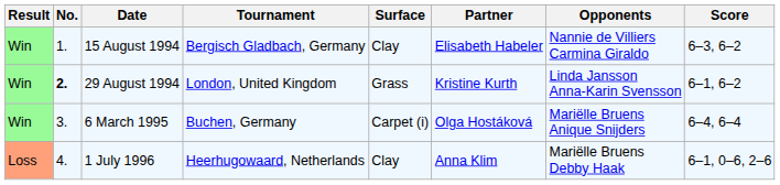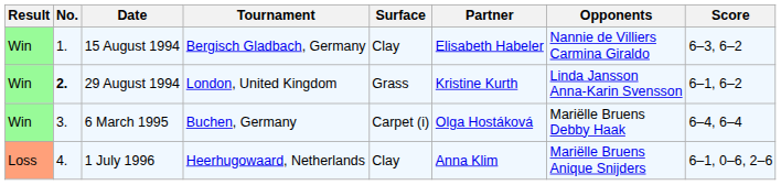6 March 1995 | Opponents: Mariëlle Bruens Anique Snijders -> Mariëlle Bruens Debby Haak
1 July 1996 | Opponents: Mariëlle Bruens Debby Haak -> Mariëlle Bruens Anique Snijders
